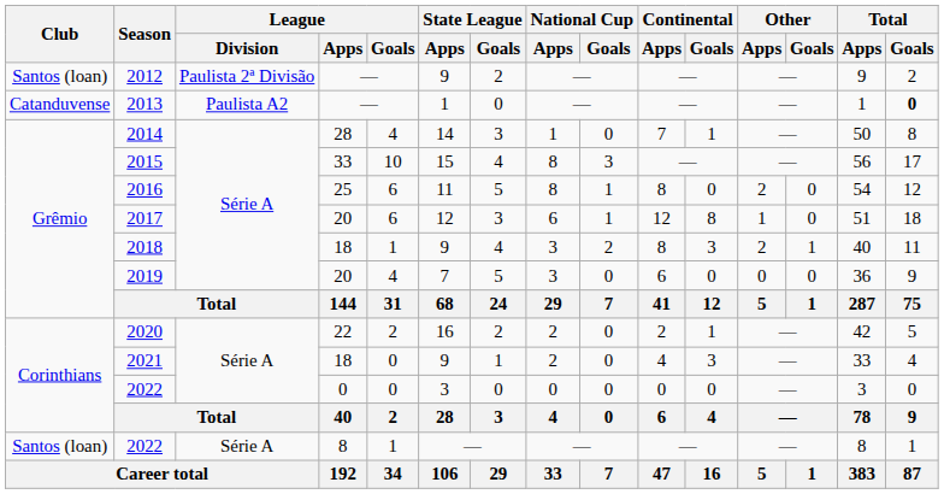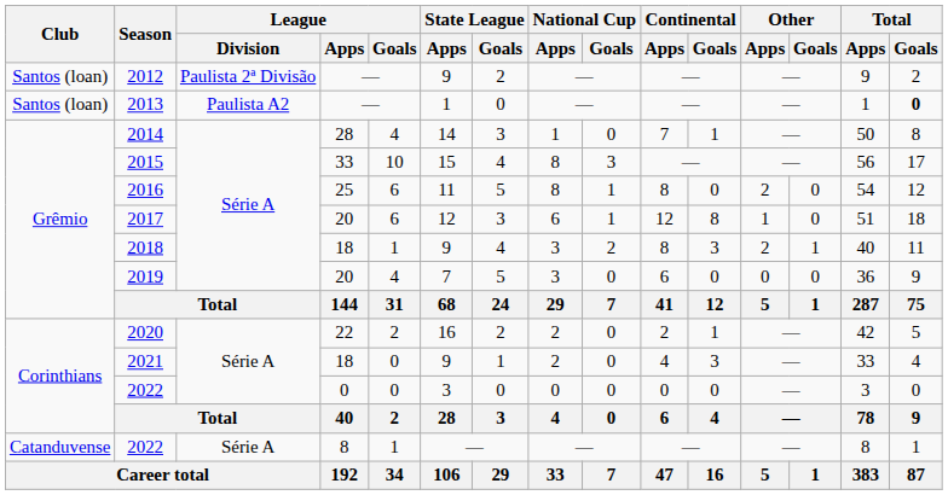2013 | Club: Catanduvense -> Santos (loan)
2022 / 8 | Club: Santos (loan) -> Catanduvense
